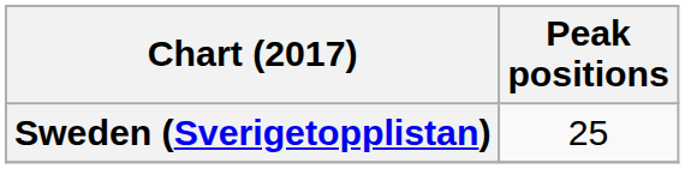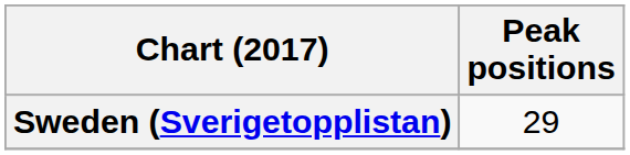Sweden (Sverigetopplistan) | Peak positions: 25 -> 29
